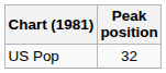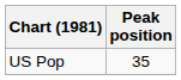US Pop | Peak position: 32 -> 35
